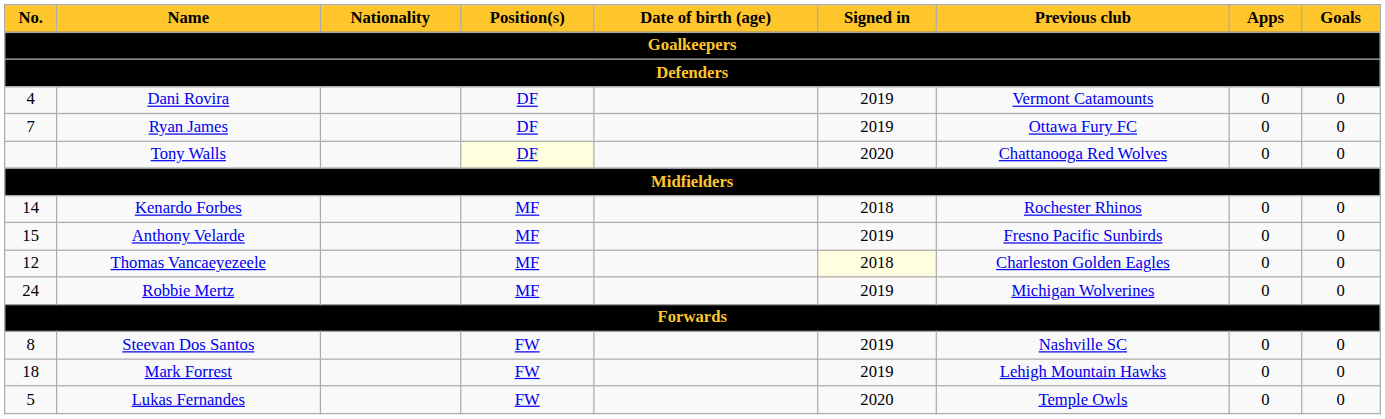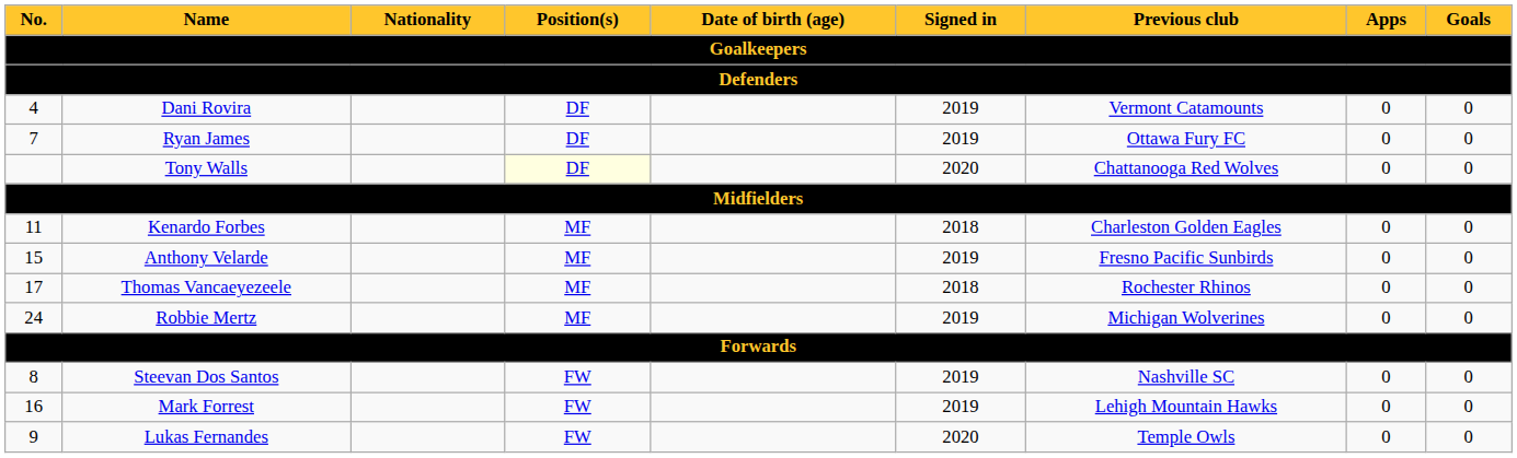Kenardo Forbes | No.: 14 -> 11
Kenardo Forbes | Previous club: Rochester Rhinos -> Charleston Golden Eagles
Thomas Vancaeyezeele | No.: 12 -> 17
Thomas Vancaeyezeele | Signed in: lightyellow background -> no background
Thomas Vancaeyezeele | Previous club: Charleston Golden Eagles -> Rochester Rhinos
Mark Forrest | No.: 18 -> 16
Lukas Fernandes | No.: 5 -> 9
